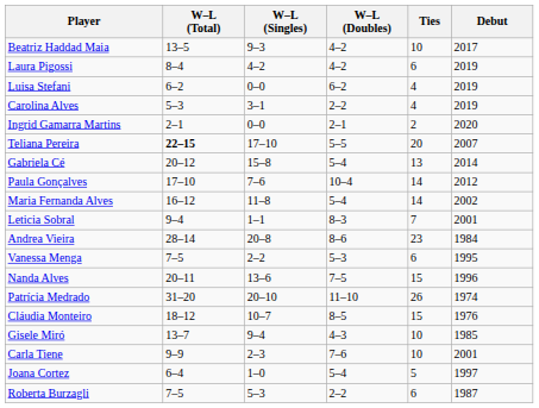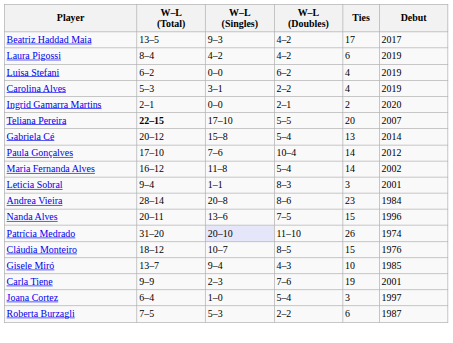Beatriz Haddad Maia | Ties: 10 -> 17
Leticia Sobral | Ties: 7 -> 3
- row: Vanessa Menga | 7–5 | 2–2 | 5–3 | 6 | 1995
Patrícia Medrado | W–L (Singles): no background -> lavender background
Carla Tiene | Ties: 10 -> 19
Joana Cortez | Ties: 5 -> 3
